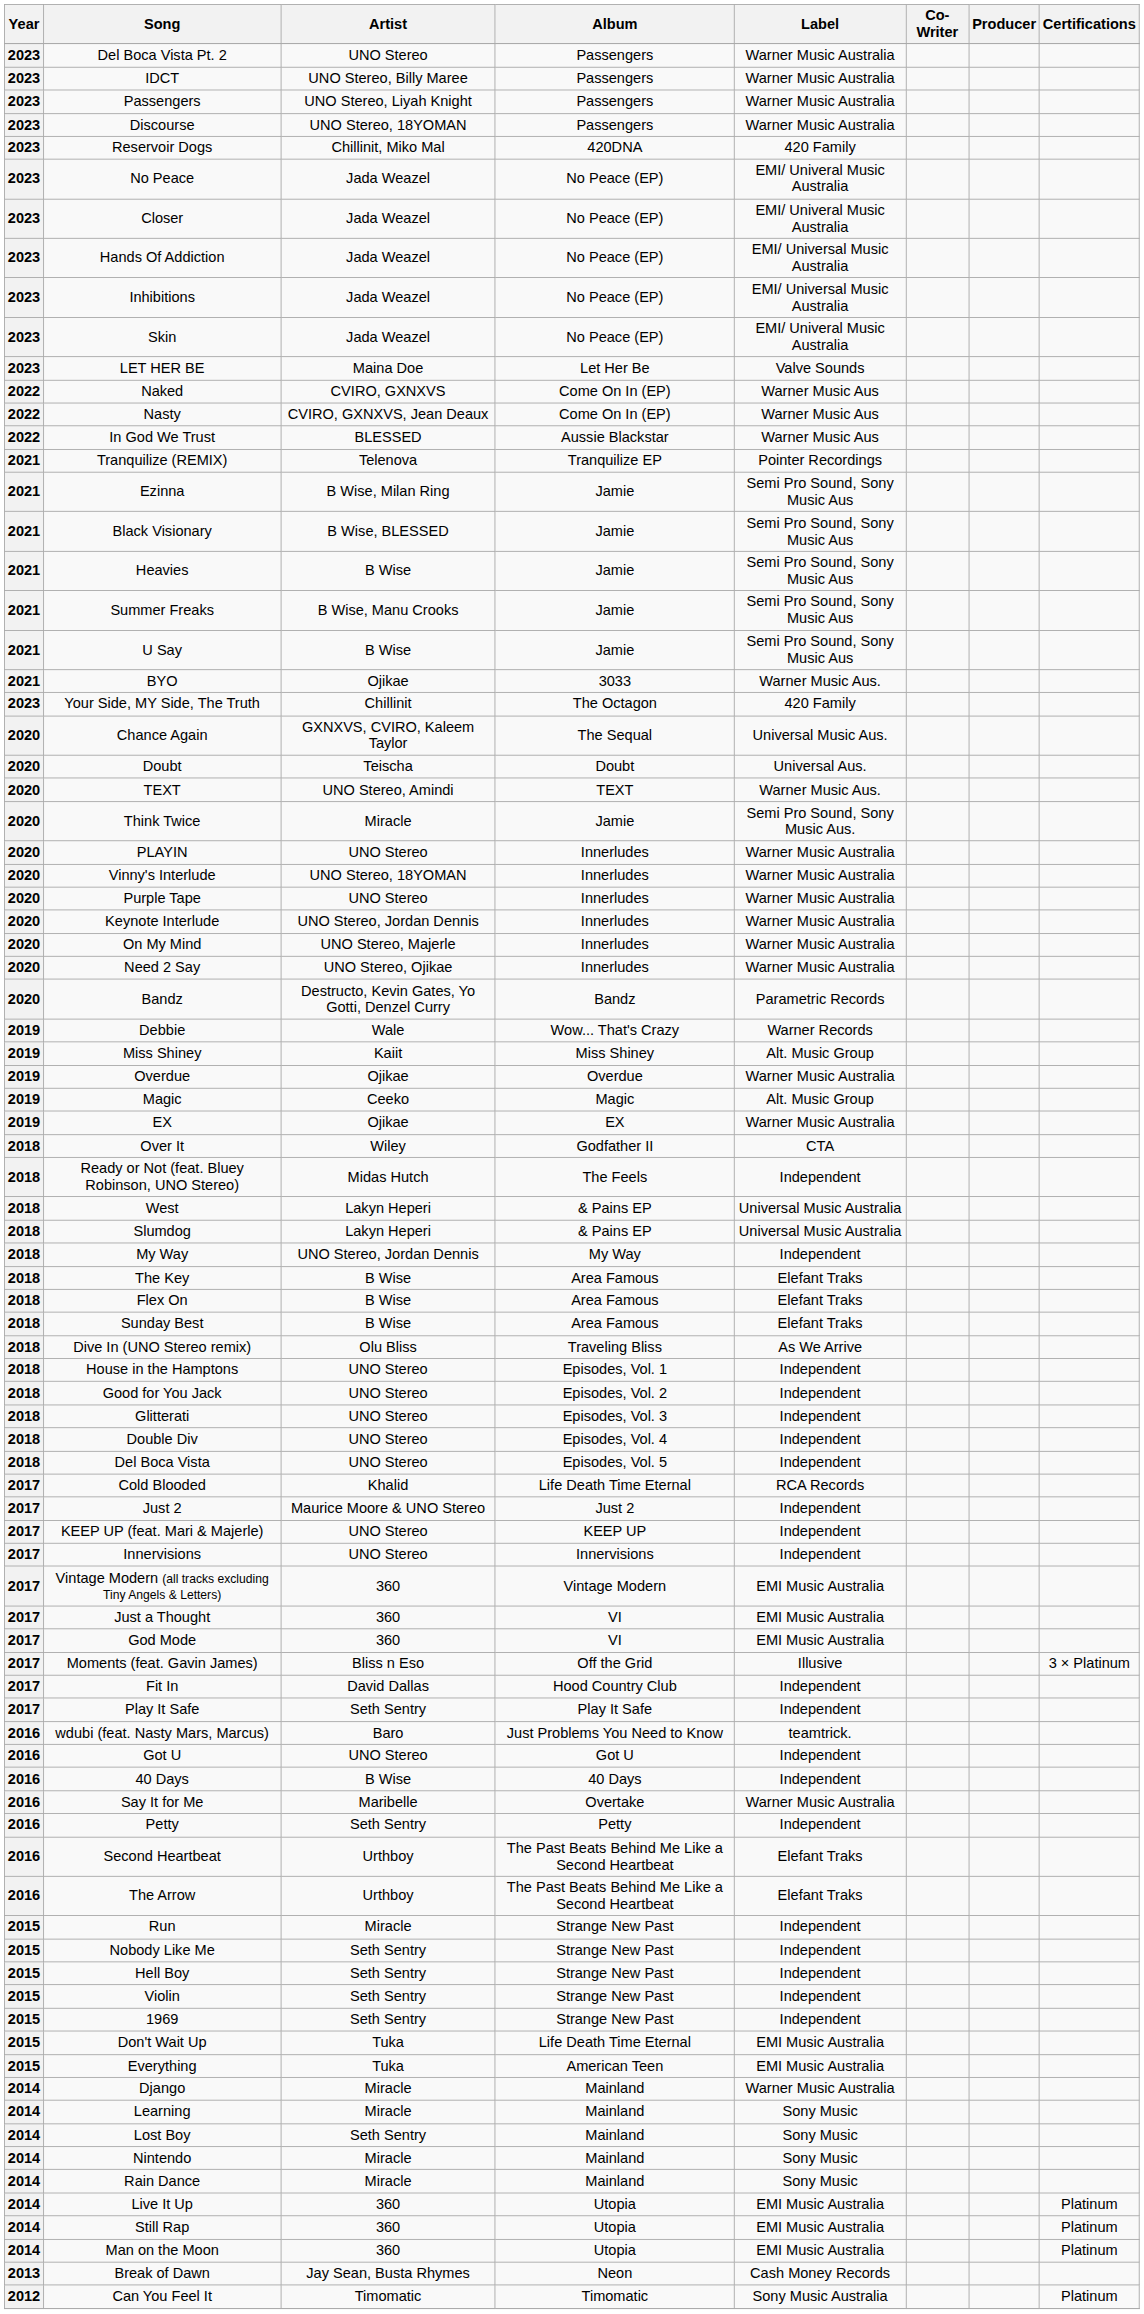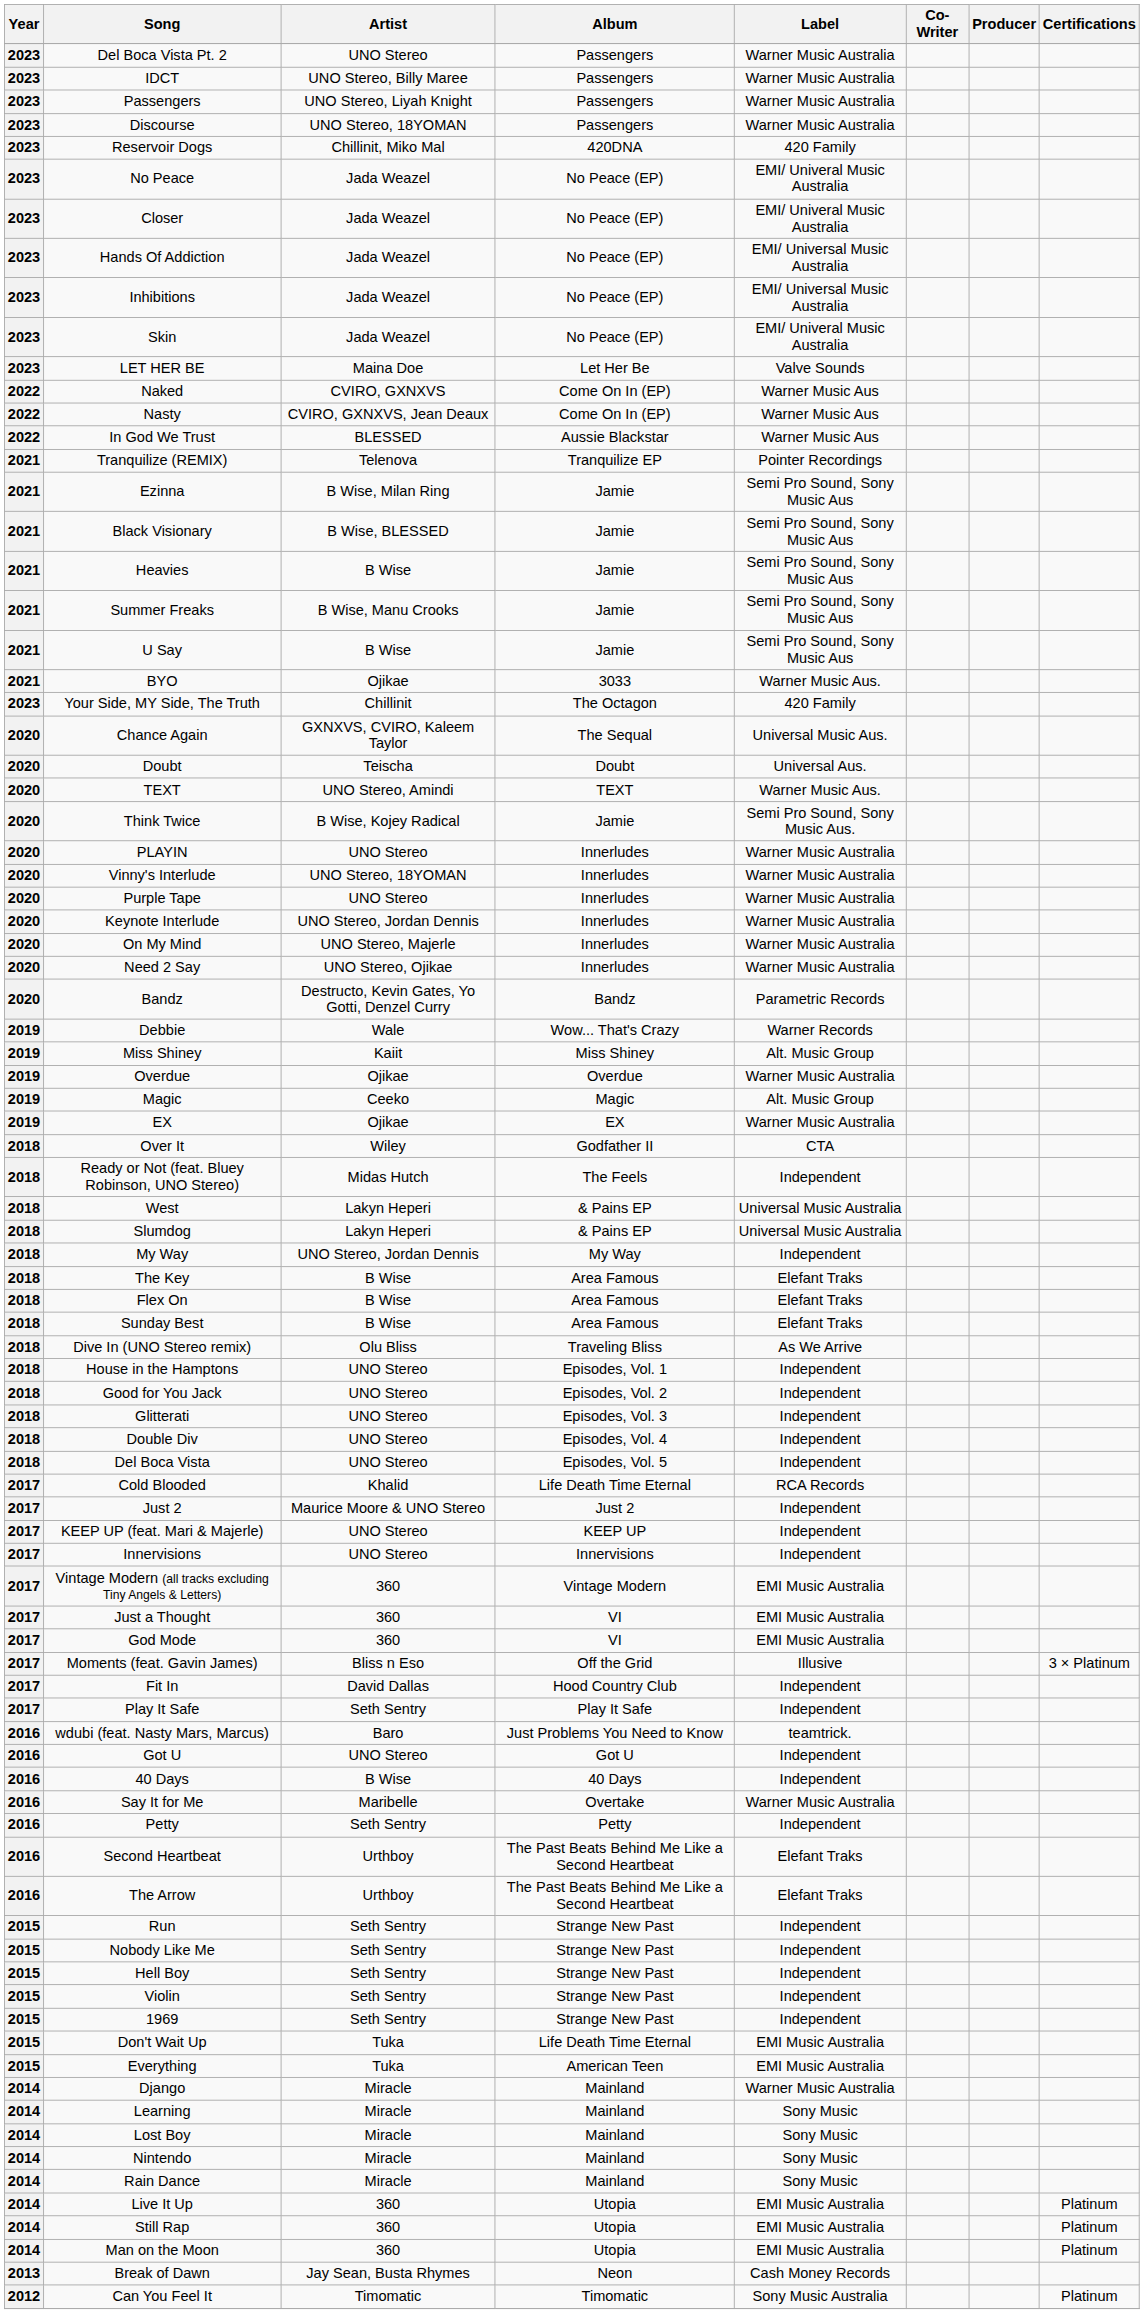Think Twice | Artist: Miracle -> B Wise, Kojey Radical
Run | Artist: Miracle -> Seth Sentry
Lost Boy | Artist: Seth Sentry -> Miracle
